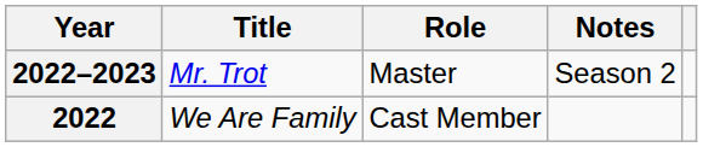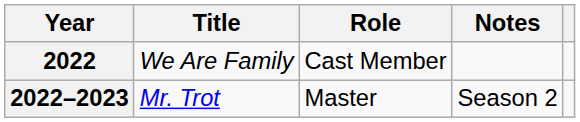rows swapped: 2022 <-> 2022–2023
